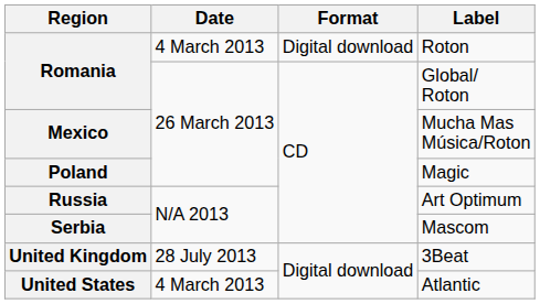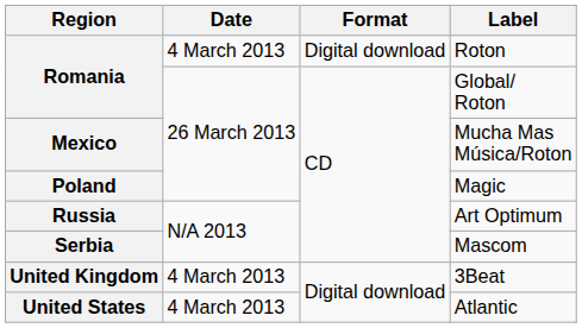3Beat | Date: 28 July 2013 -> 4 March 2013
